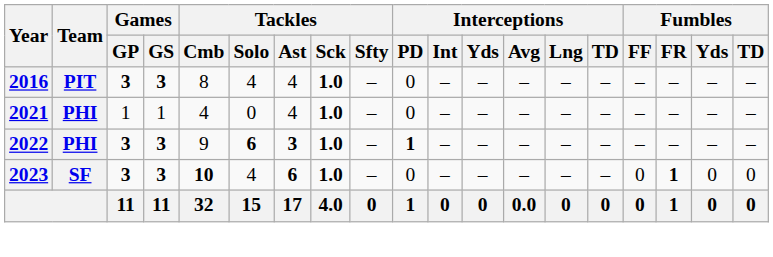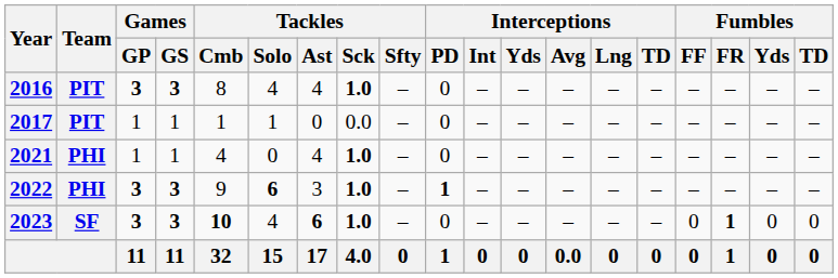+ row: 2017 | PIT | 1 | 1 | 1 | 1 | 0 | 0.0 | – | 0 | – | – | – | – | – | – | – | – | –
2022 | Tackles / Ast: bold -> normal
